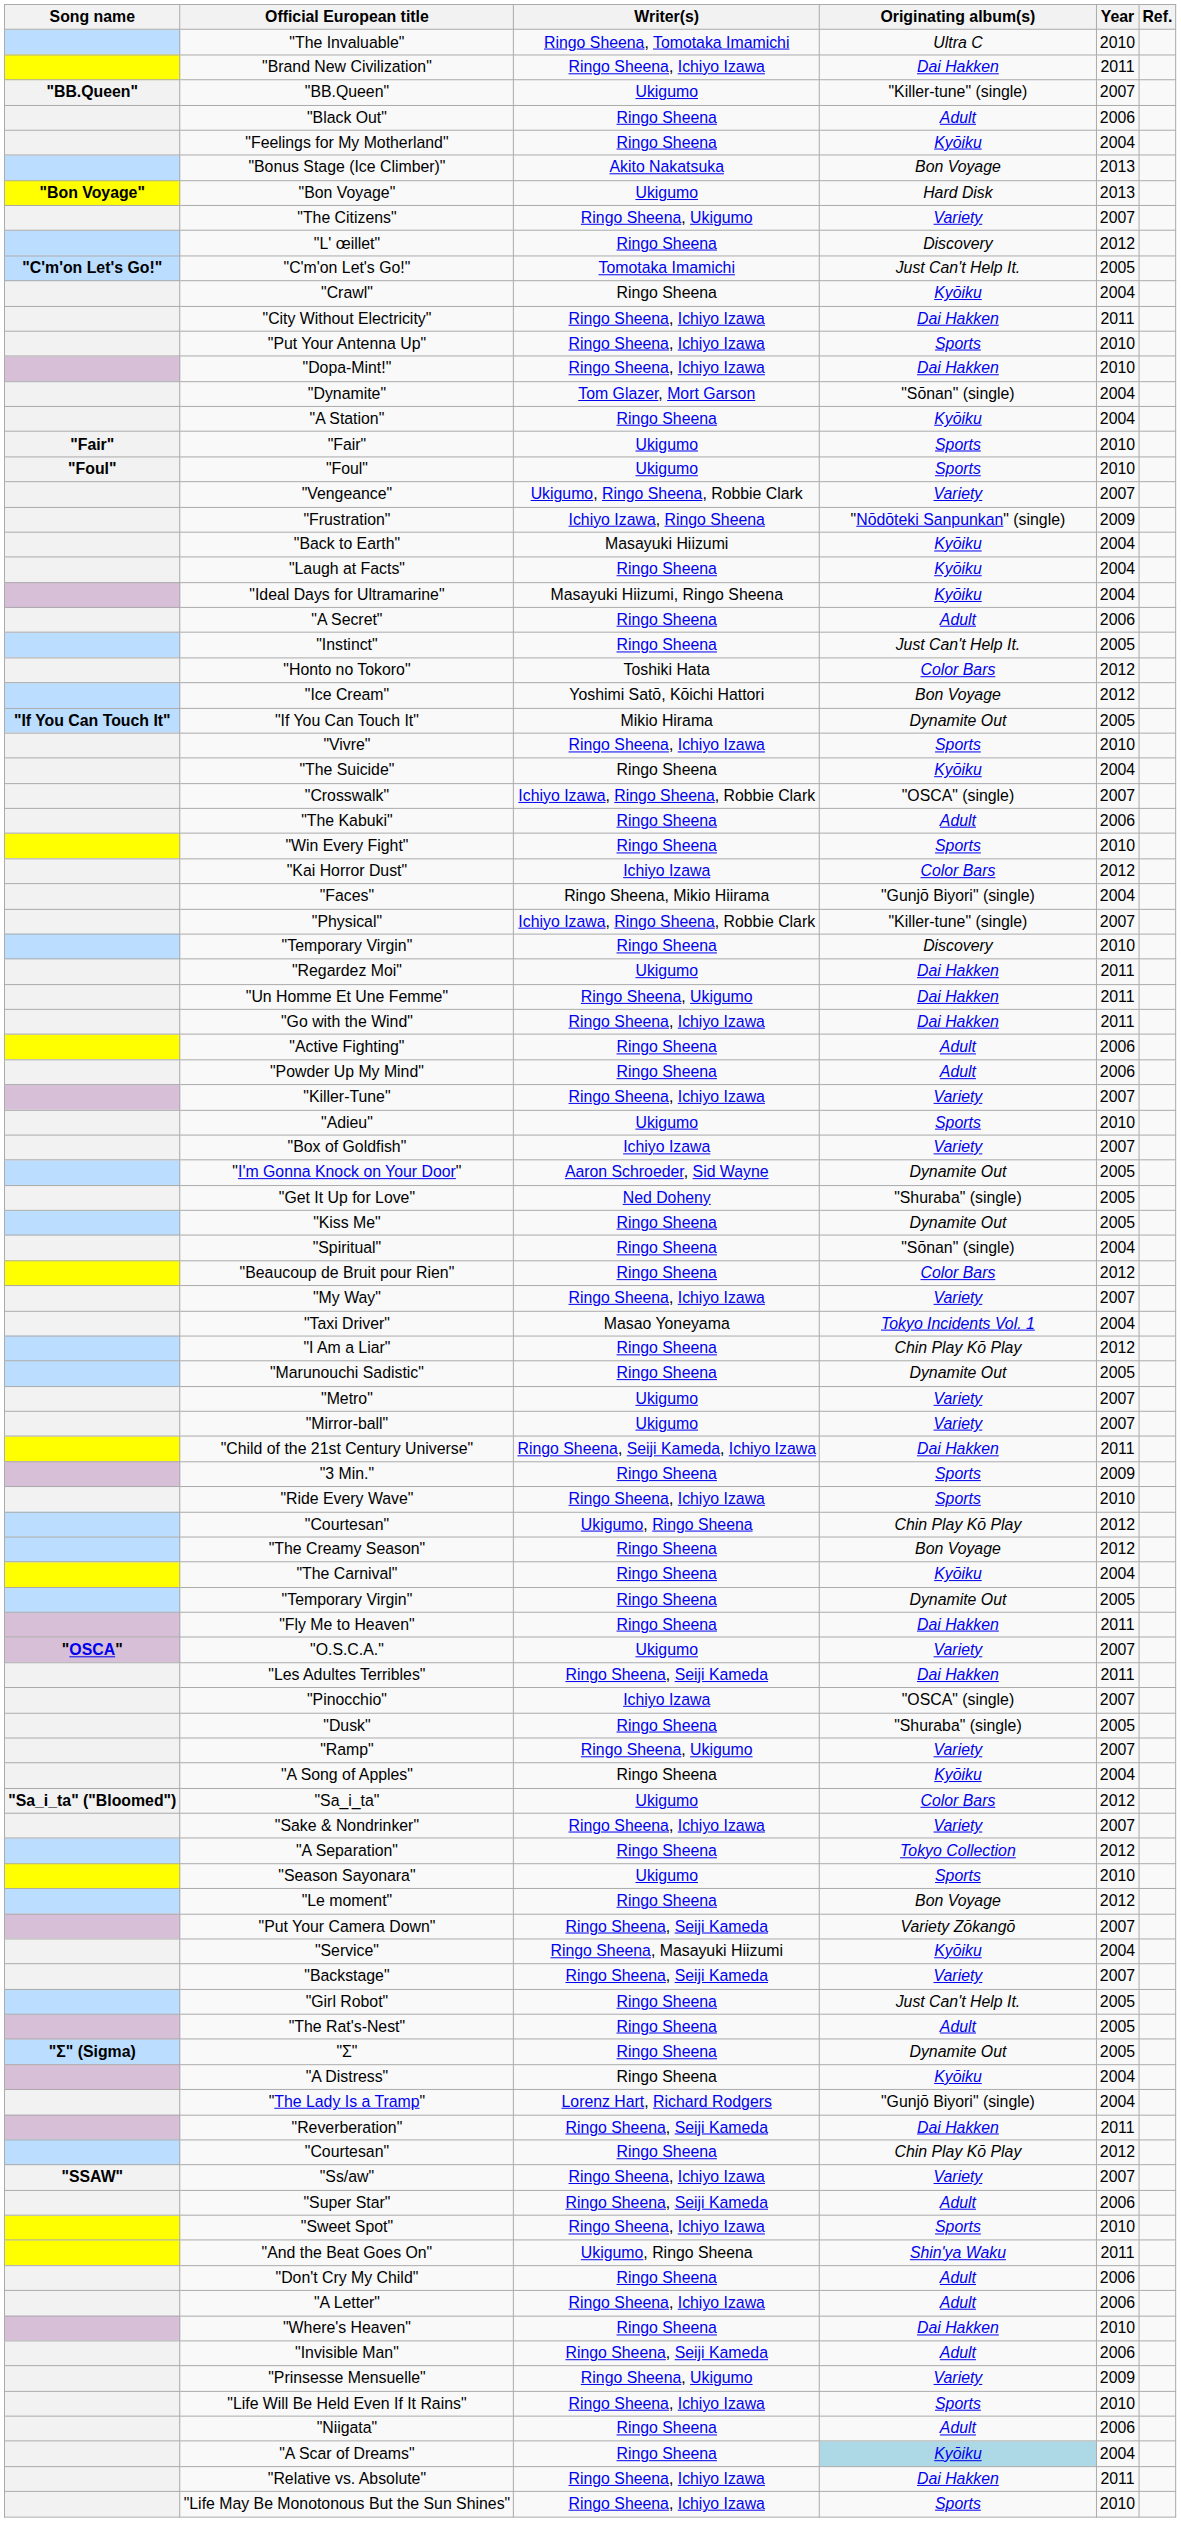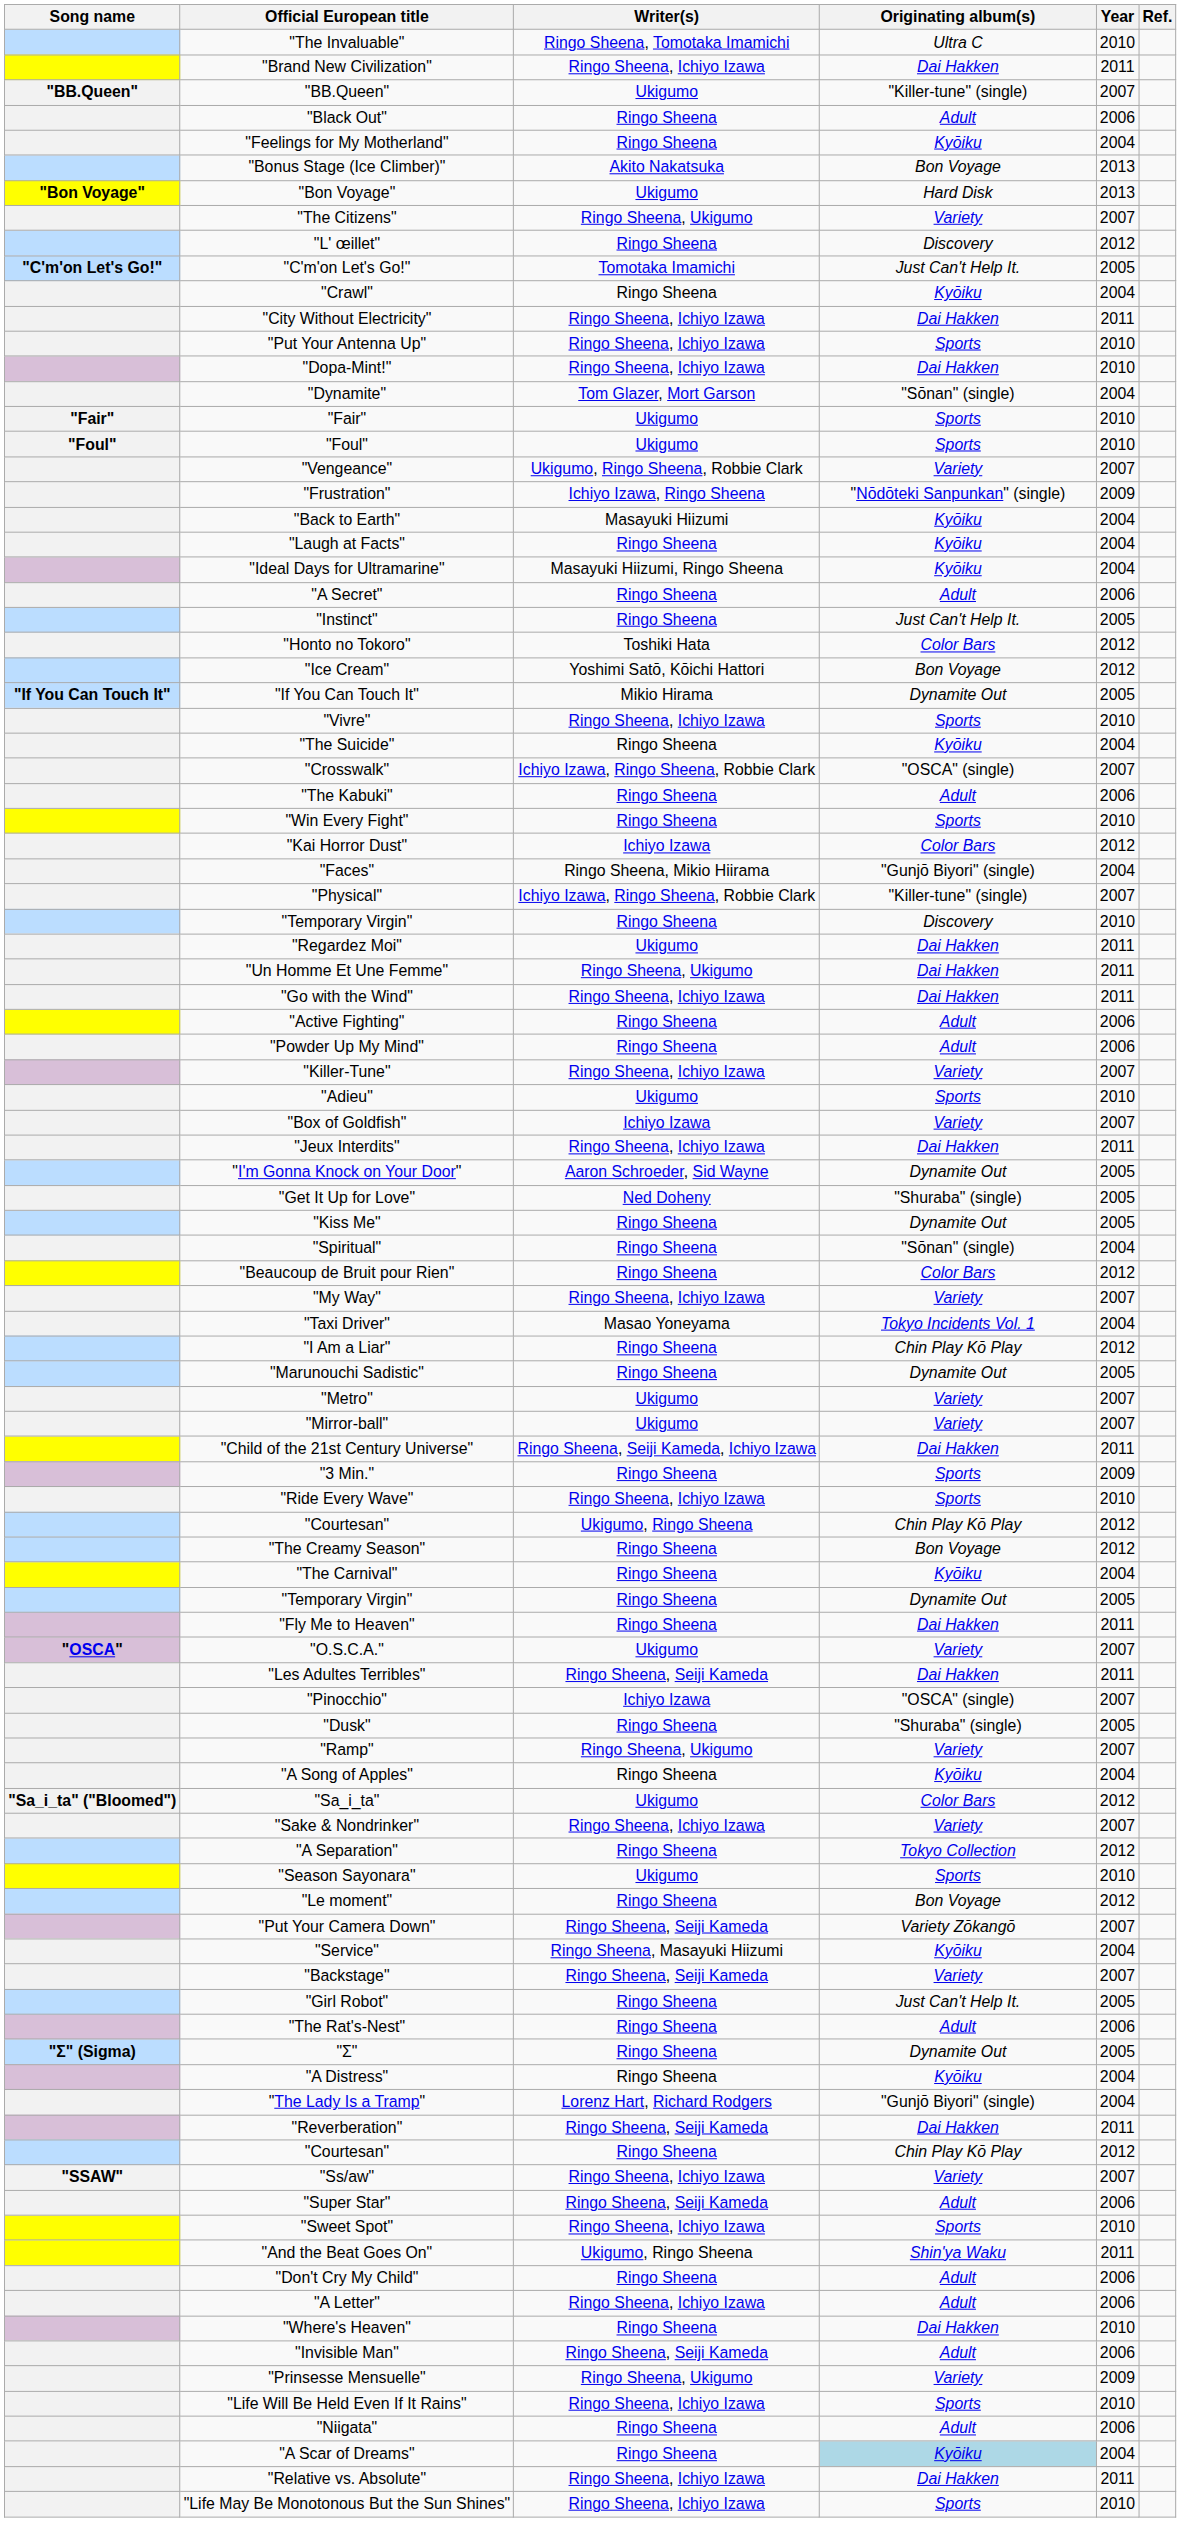- row: "A Station" | Ringo Sheena | Kyōiku | 2004
+ row: "Jeux Interdits" | Ringo Sheena, Ichiyo Izawa | Dai Hakken | 2011
"The Rat's-Nest" | Year: 2005 -> 2006
